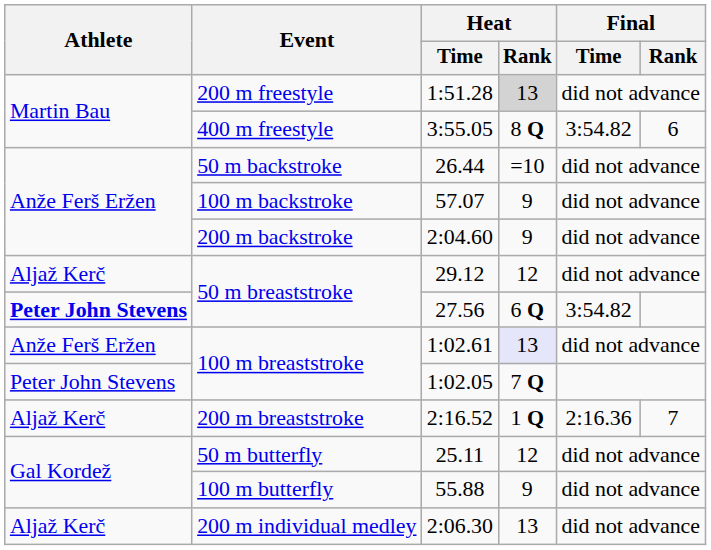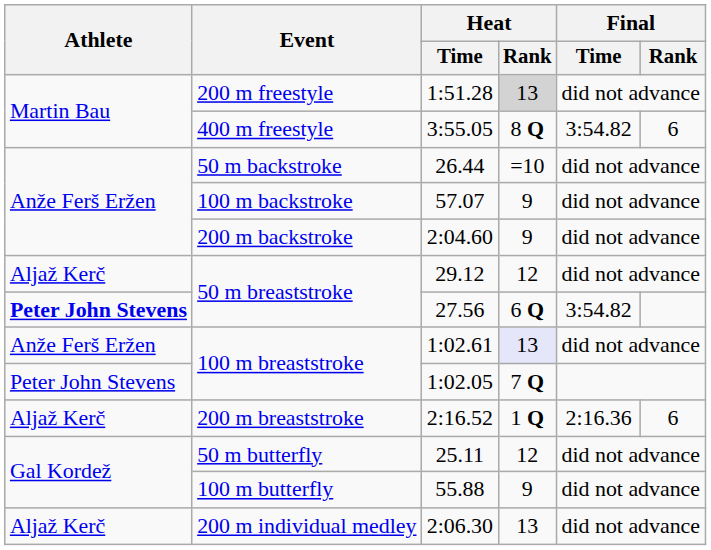2:16.52 | Final / Rank: 7 -> 6
